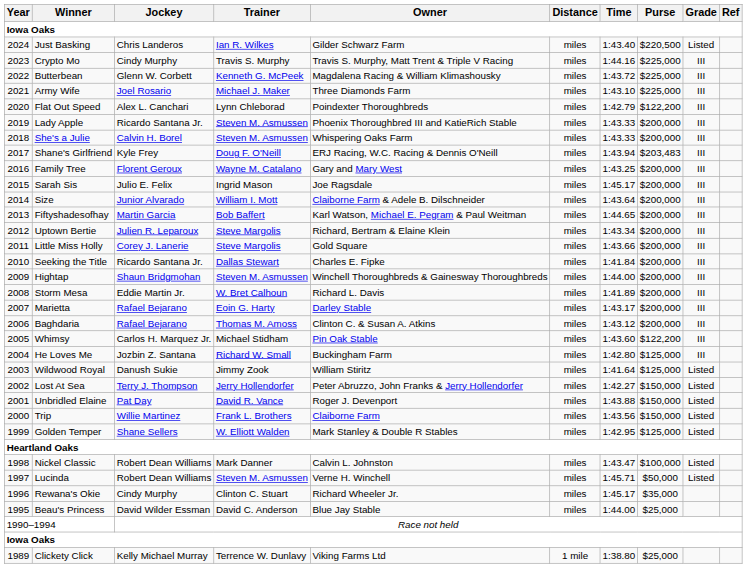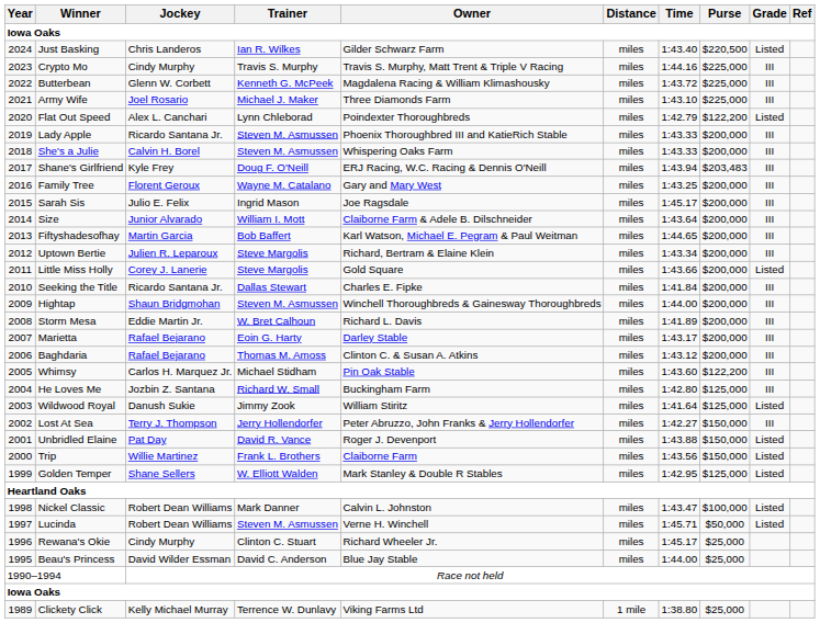Flat Out Speed | Grade: III -> Listed
Little Miss Holly | Grade: III -> Listed
Lost At Sea | Grade: Listed -> III
Rewana's Okie | Purse: $35,000 -> $25,000
